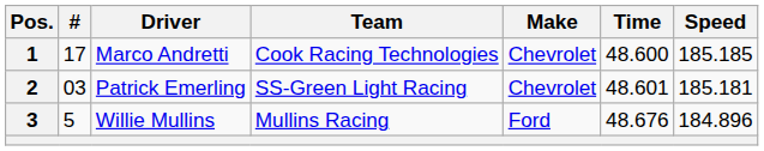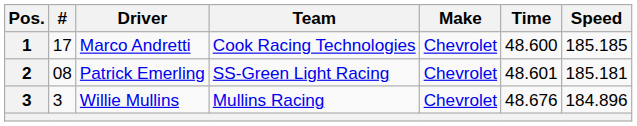Patrick Emerling | #: 03 -> 08
Willie Mullins | #: 5 -> 3
Willie Mullins | Make: Ford -> Chevrolet
